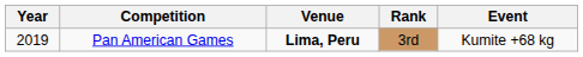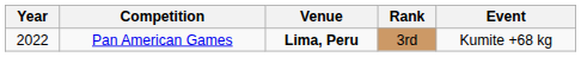Pan American Games | Year: 2019 -> 2022
